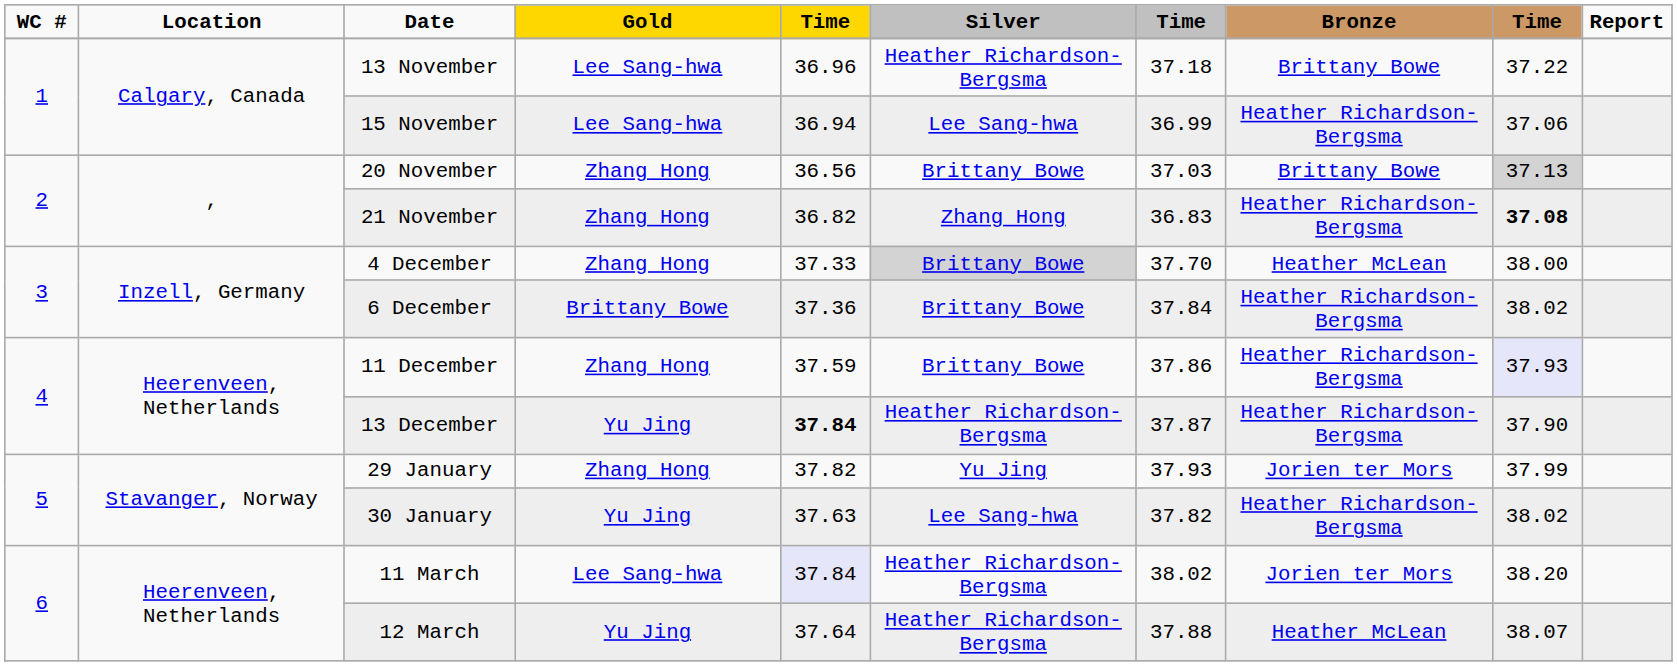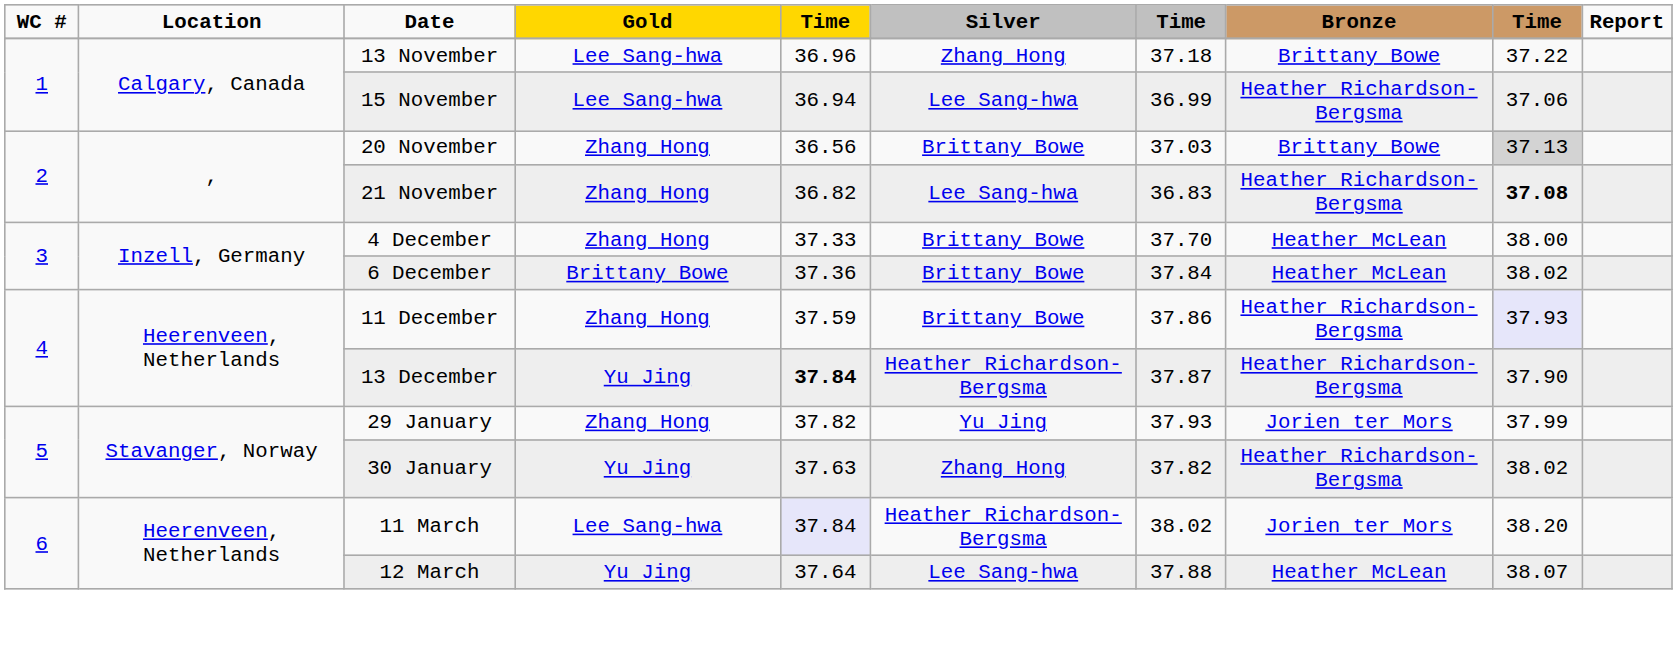13 November | Silver: Heather Richardson-Bergsma -> Zhang Hong
21 November | Silver: Zhang Hong -> Lee Sang-hwa
4 December | Silver: lightgrey background -> no background
6 December | Bronze: Heather Richardson-Bergsma -> Heather McLean
30 January | Silver: Lee Sang-hwa -> Zhang Hong
12 March | Silver: Heather Richardson-Bergsma -> Lee Sang-hwa
